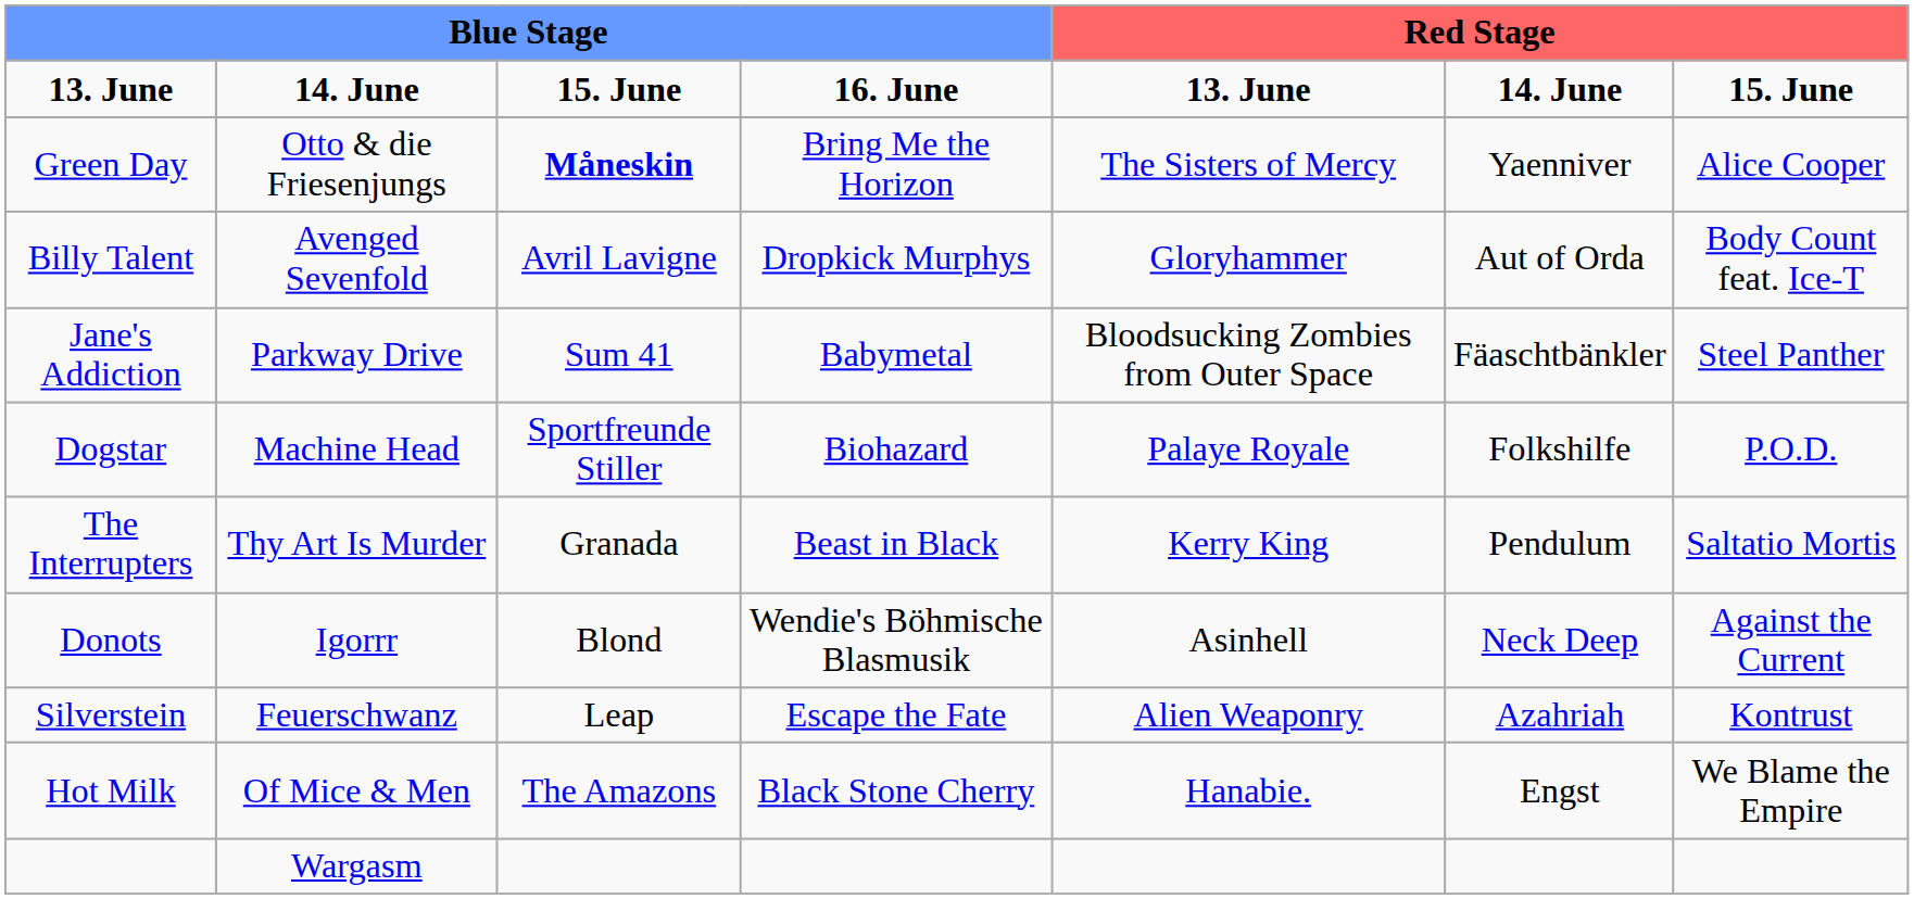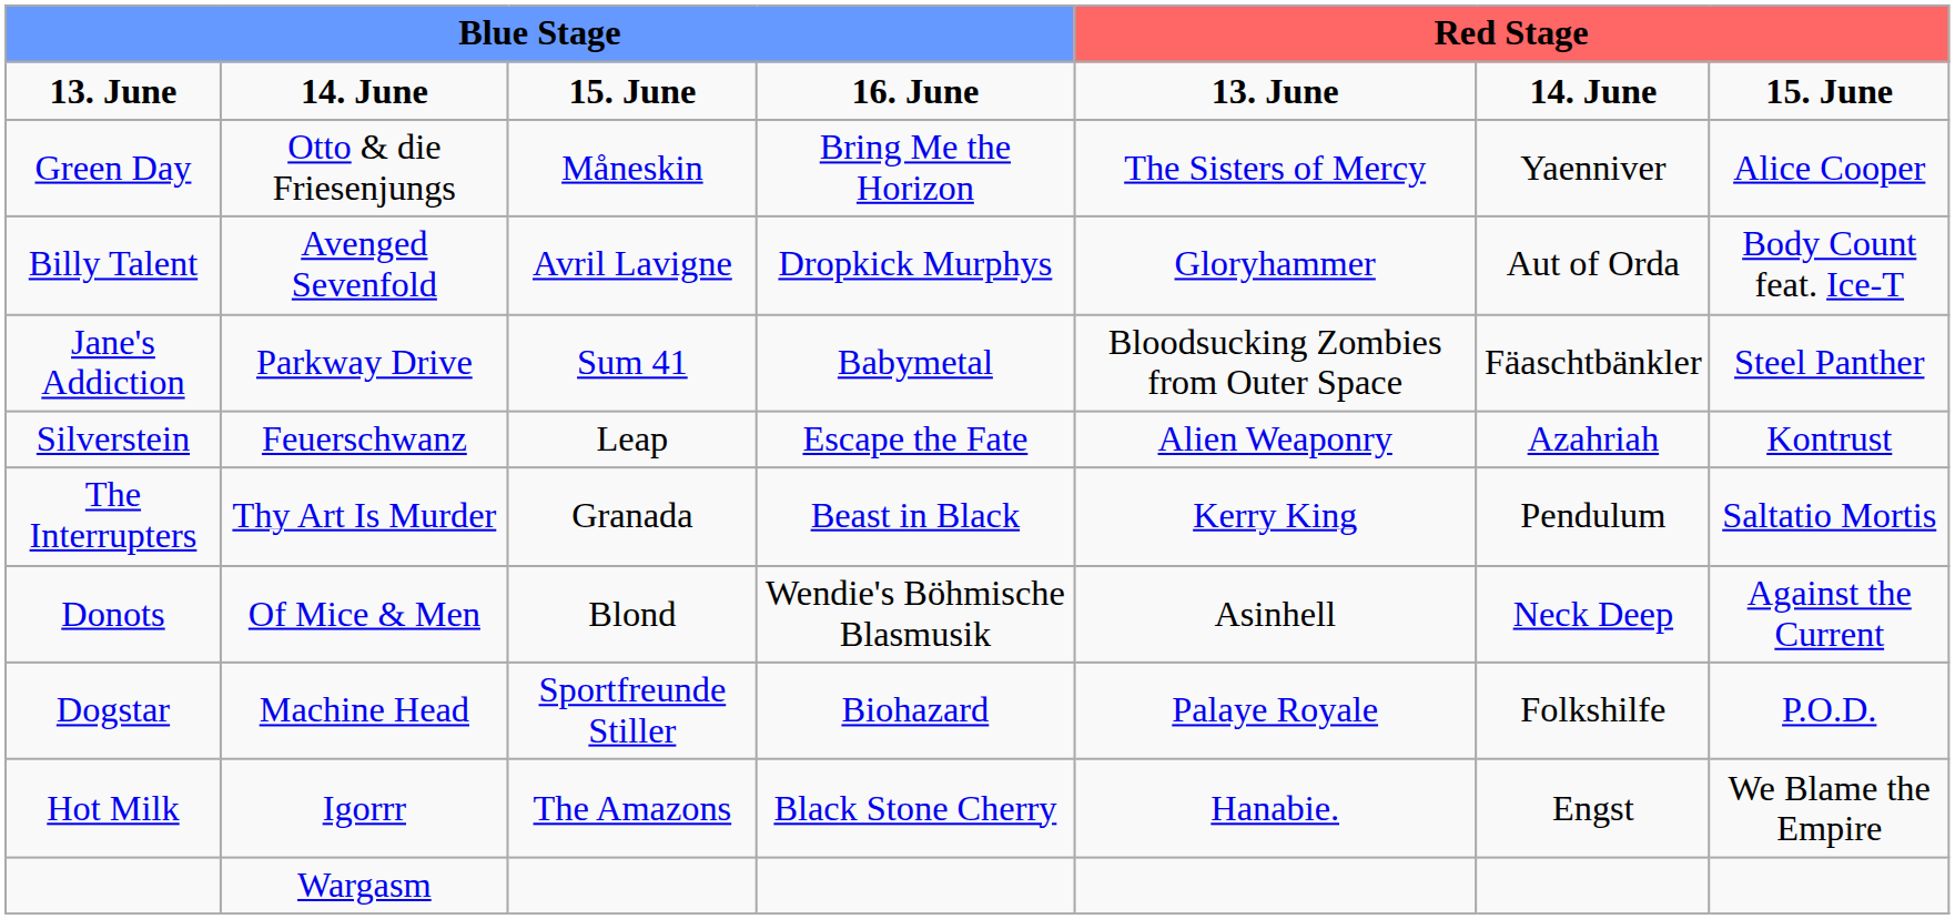Green Day | column 3: bold -> normal
rows swapped: Dogstar <-> Silverstein
Donots | column 2: Igorrr -> Of Mice & Men
Hot Milk | column 2: Of Mice & Men -> Igorrr
